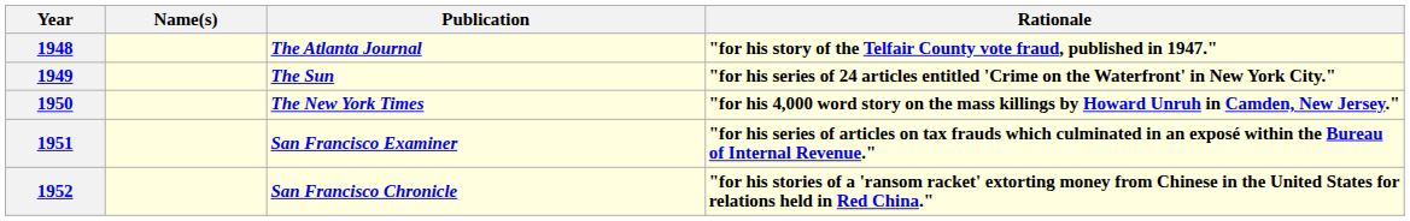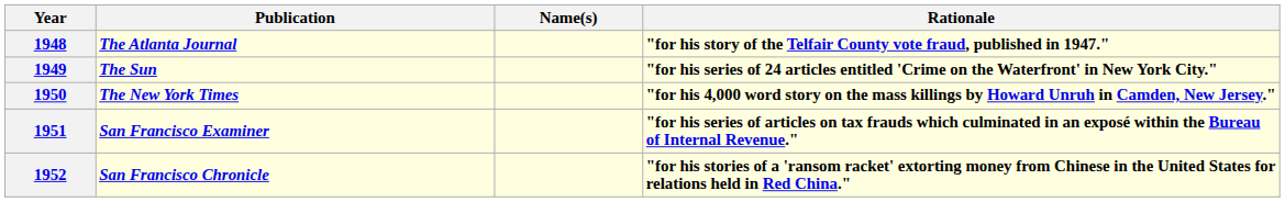columns swapped: Name(s) <-> Publication
